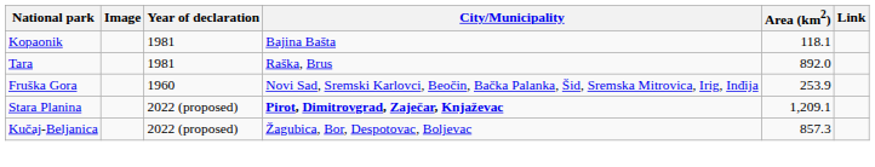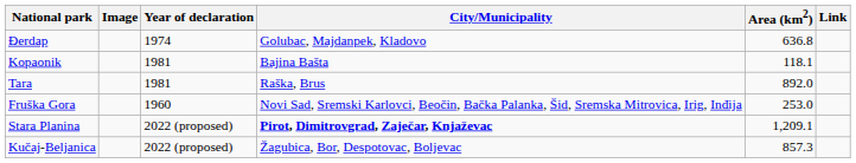+ row: Đerdap | 1974 | Golubac, Majdanpek, Kladovo | 636.8
Fruška Gora | Area (km2): 253.9 -> 253.0
